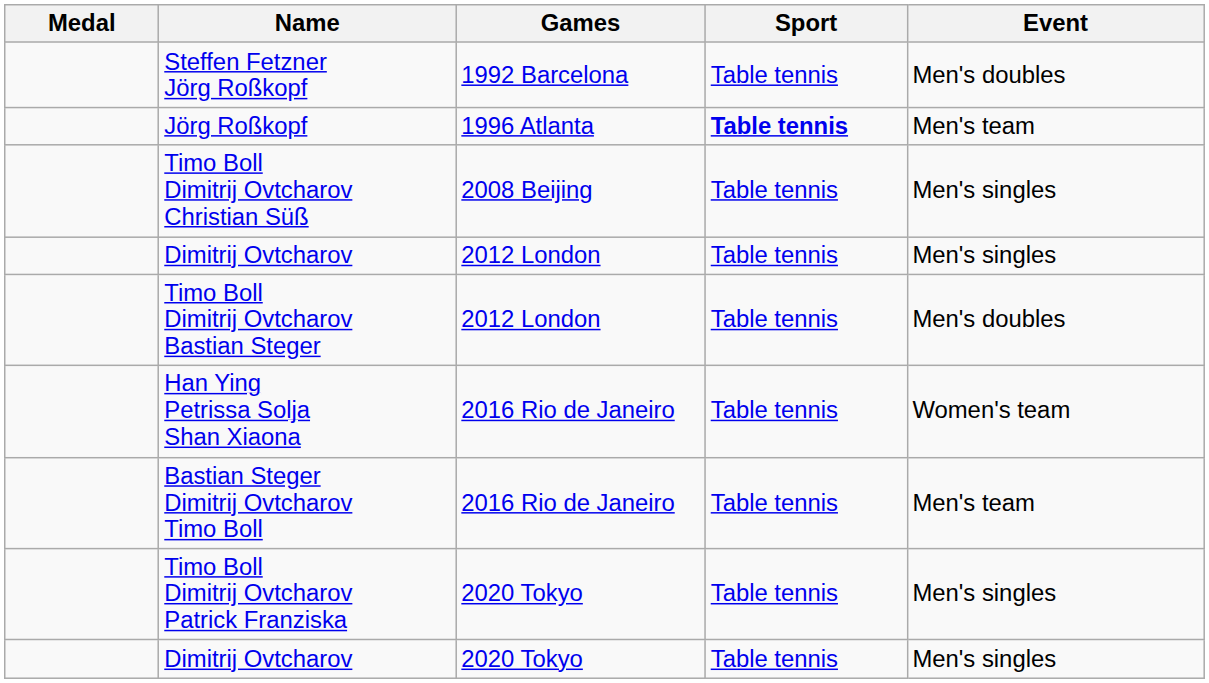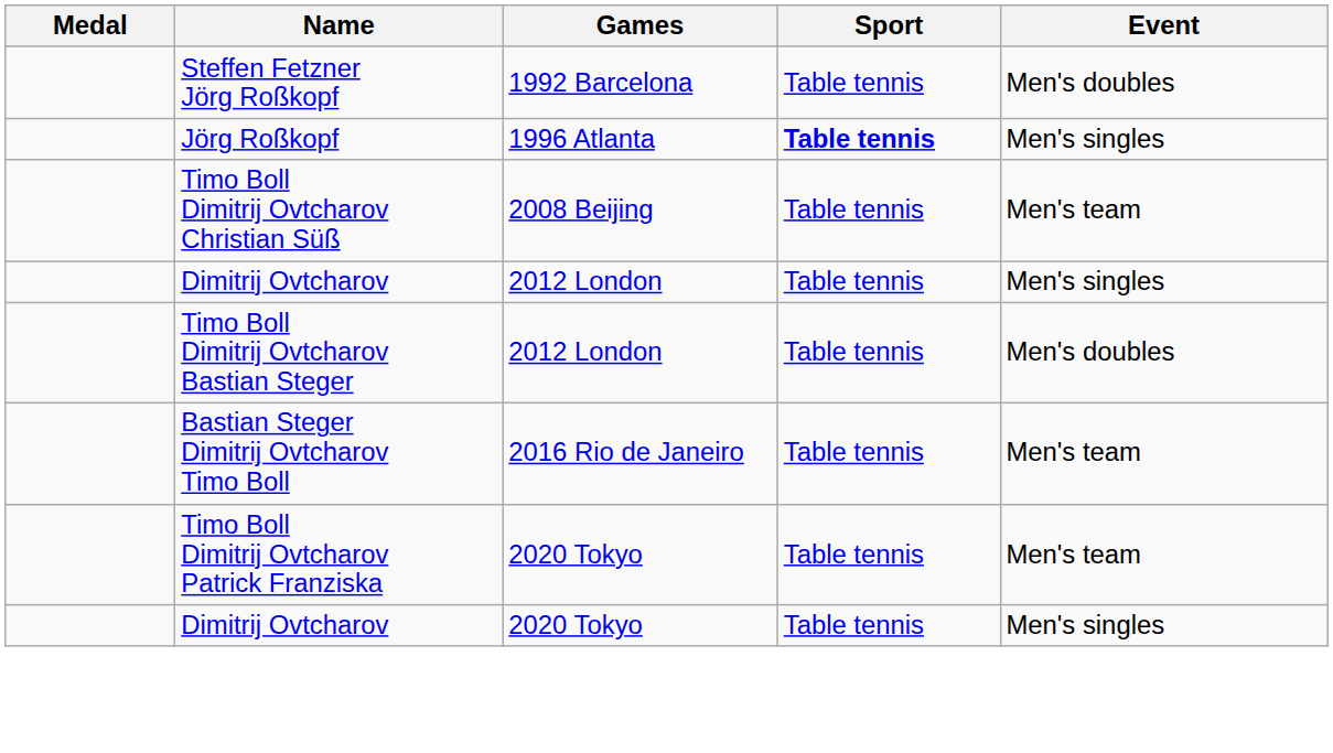Jörg Roßkopf | Event: Men's team -> Men's singles
Timo Boll Dimitrij Ovtcharov Christian Süß | Event: Men's singles -> Men's team
- row: Han Ying Petrissa Solja Shan Xiaona | 2016 Rio de Janeiro | Table tennis | Women's team
Timo Boll Dimitrij Ovtcharov Patrick Franziska | Event: Men's singles -> Men's team
